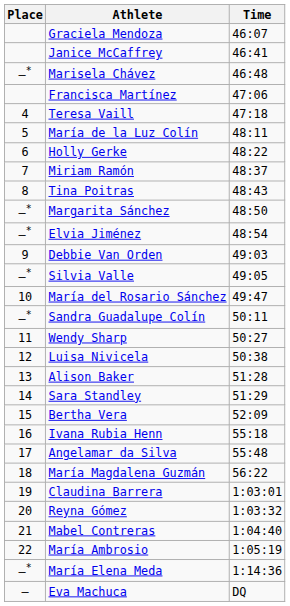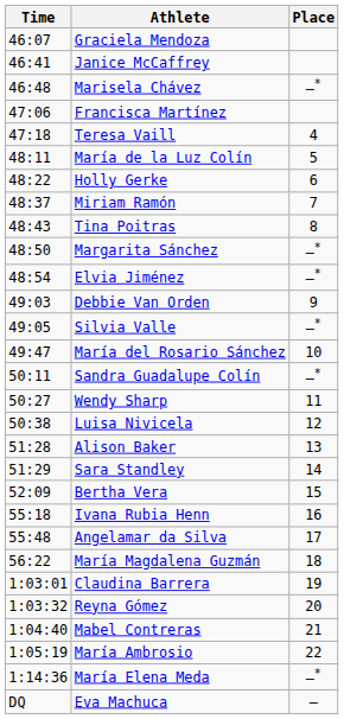columns swapped: Place <-> Time
